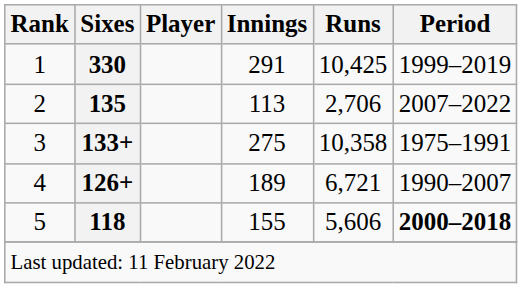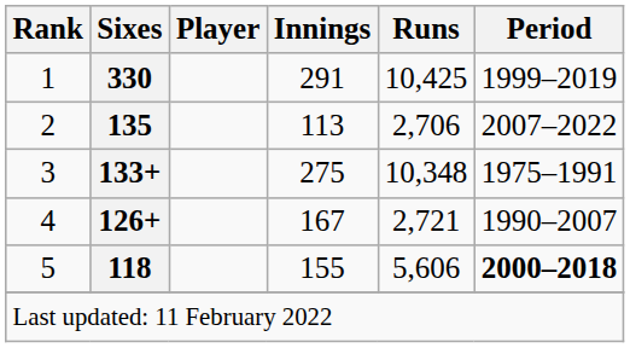3 | Runs: 10,358 -> 10,348
4 | Innings: 189 -> 167
4 | Runs: 6,721 -> 2,721
